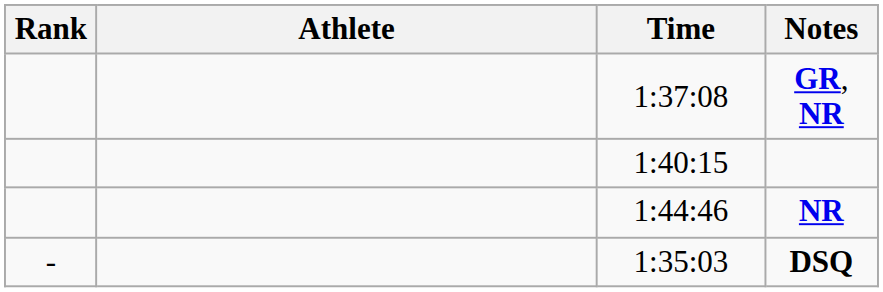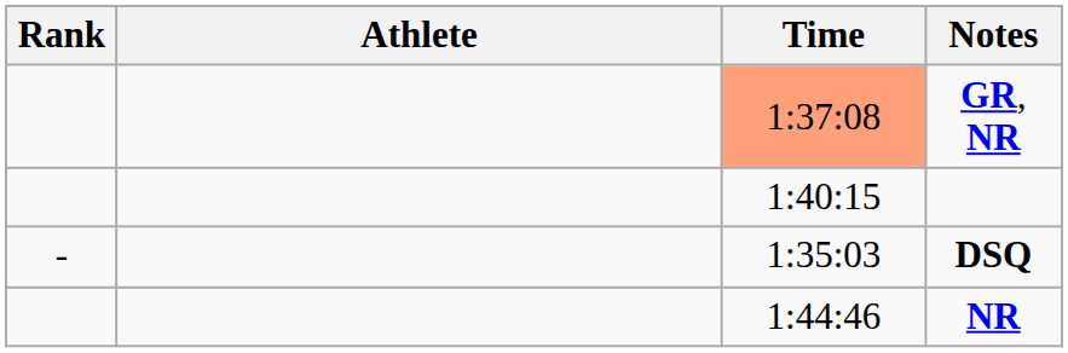GR, NR | Time: no background -> lightsalmon background
rows swapped: NR <-> DSQ
